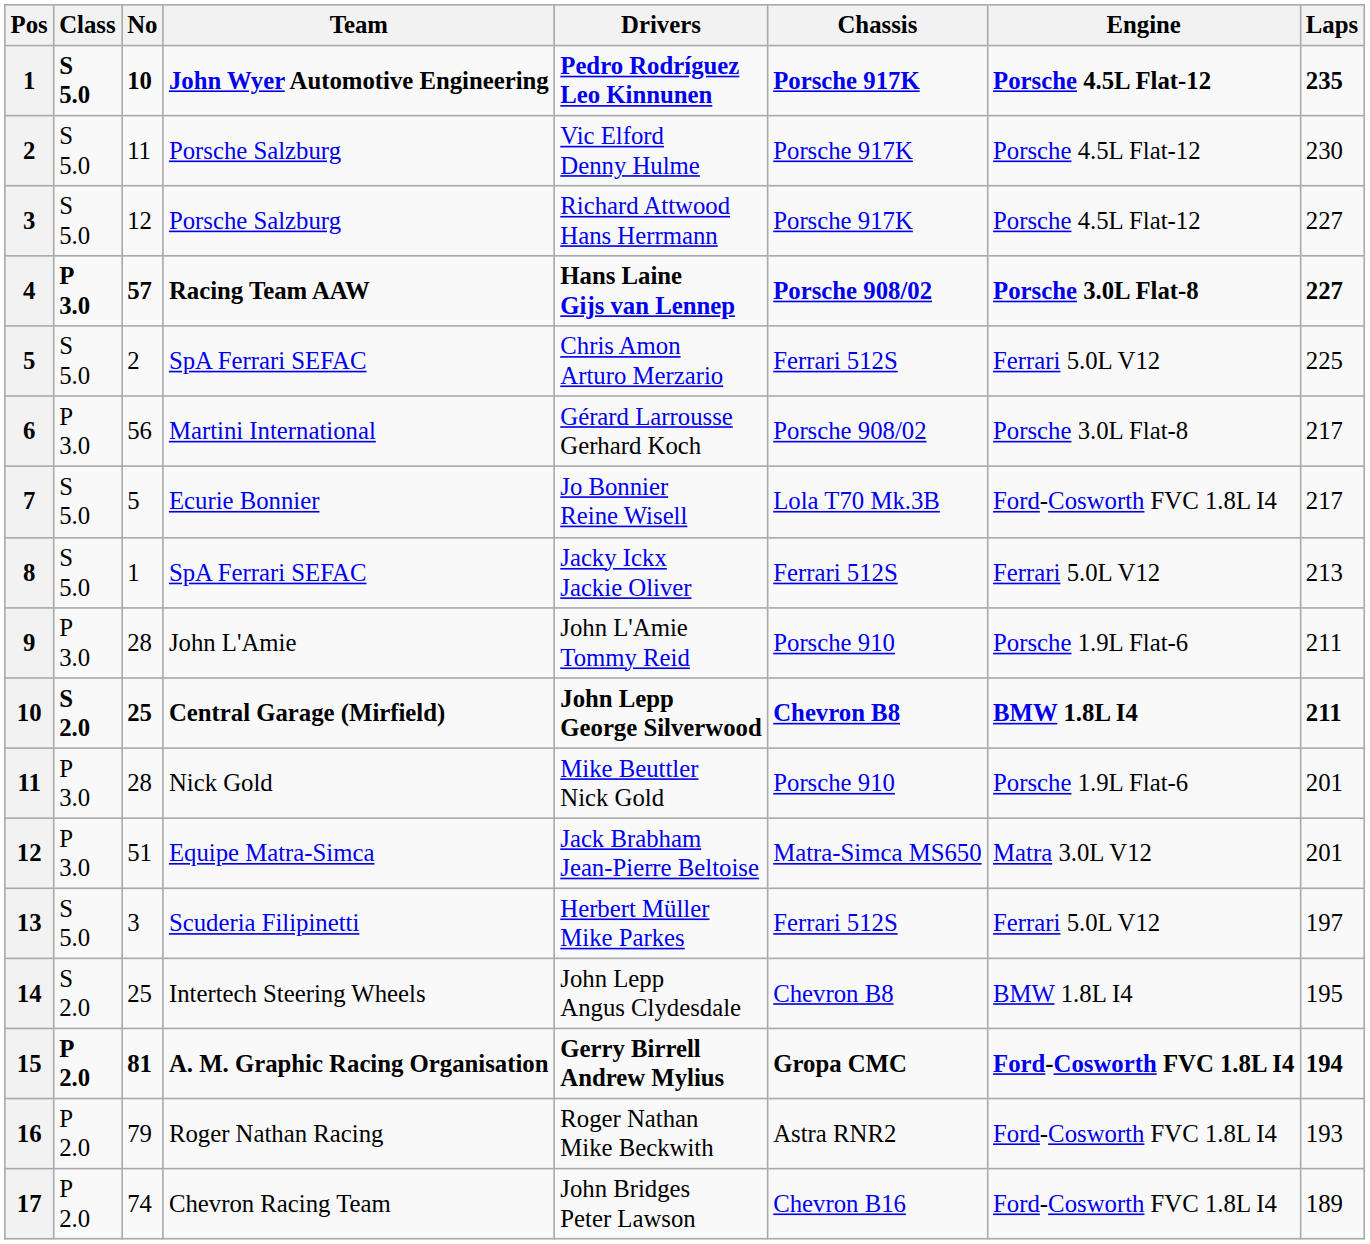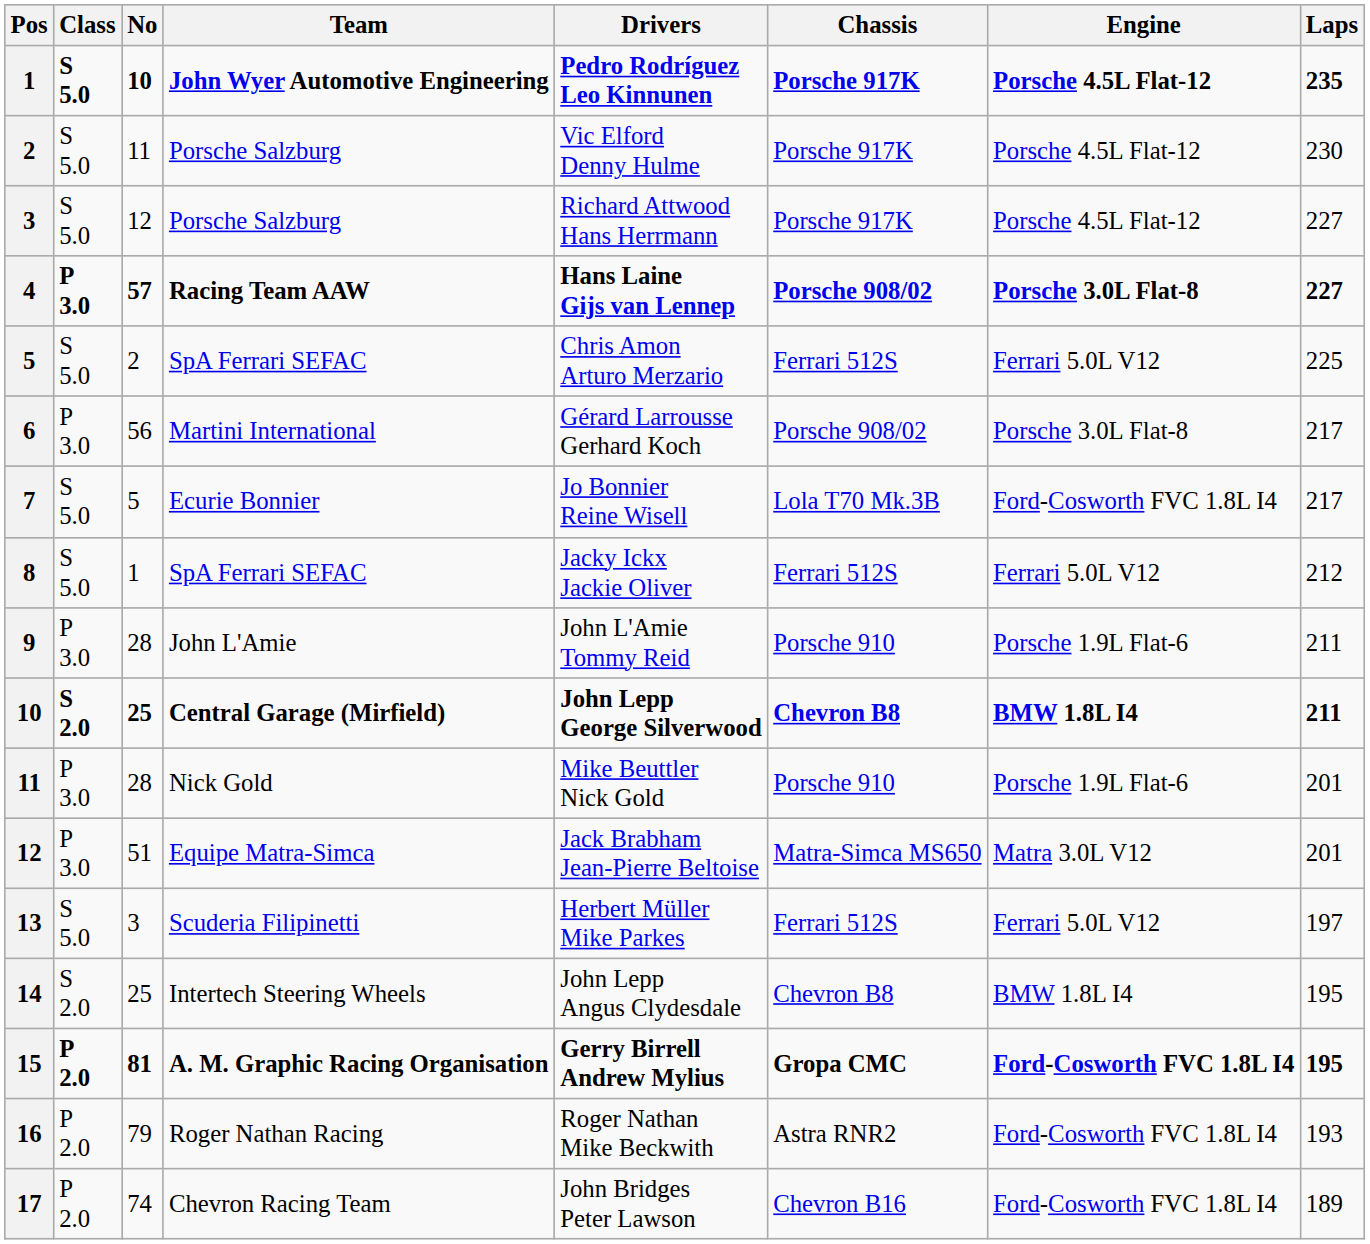8 | Laps: 213 -> 212
15 | Laps: 194 -> 195
